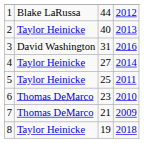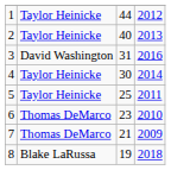1 | column 2: Blake LaRussa -> Taylor Heinicke
4 | column 3: 27 -> 30
8 | column 2: Taylor Heinicke -> Blake LaRussa
